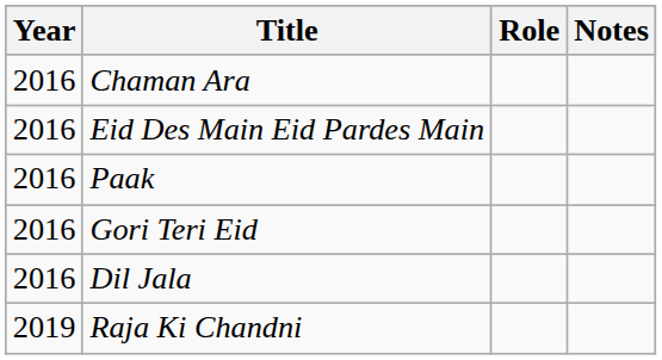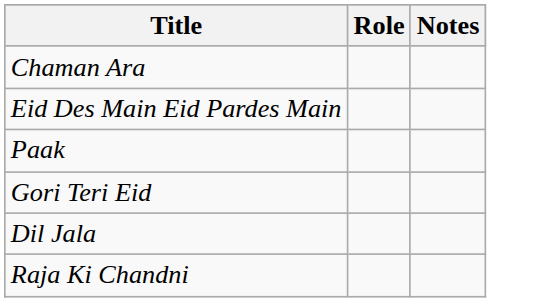- column: Year | 2016 | 2016 | 2016 | 2016 | 2016 | 2019
